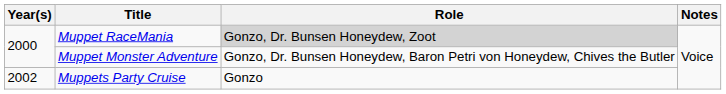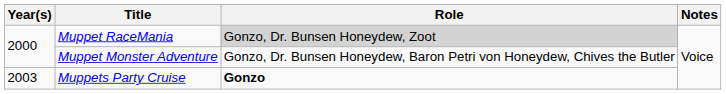Muppets Party Cruise | Year(s): 2002 -> 2003
Muppets Party Cruise | Role: normal -> bold
